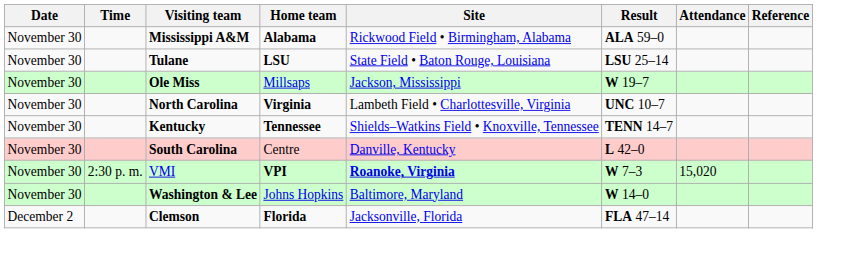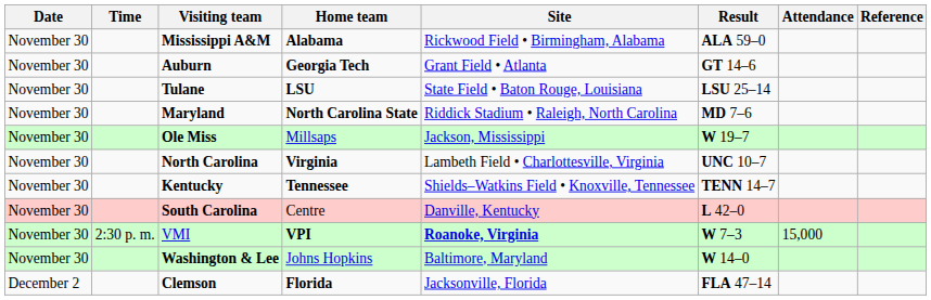+ row: November 30 | Auburn | Georgia Tech | Grant Field • Atlanta | GT 14–6
+ row: November 30 | Maryland | North Carolina State | Riddick Stadium • Raleigh, North Carolina | MD 7–6
VMI | Attendance: 15,020 -> 15,000
